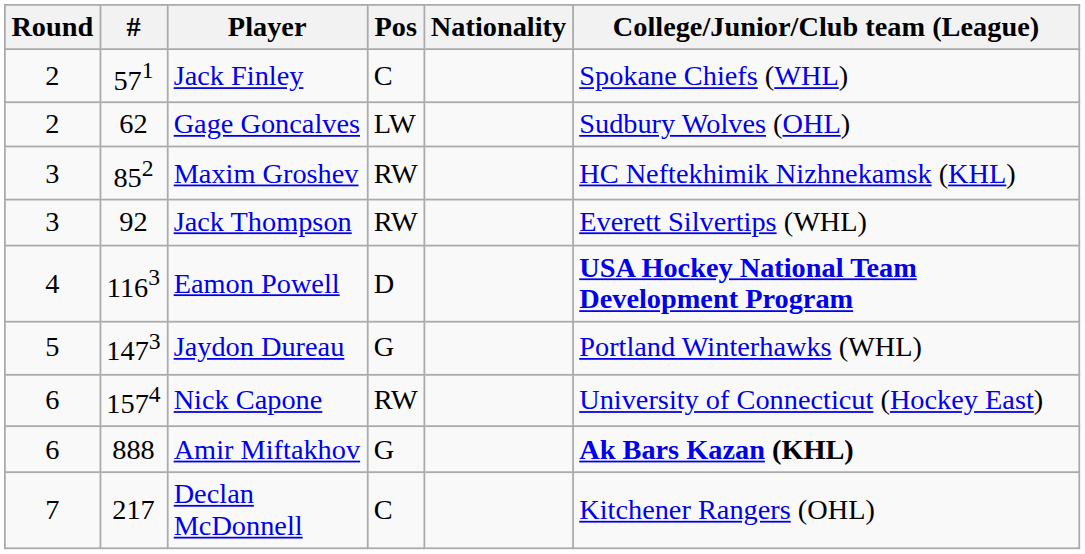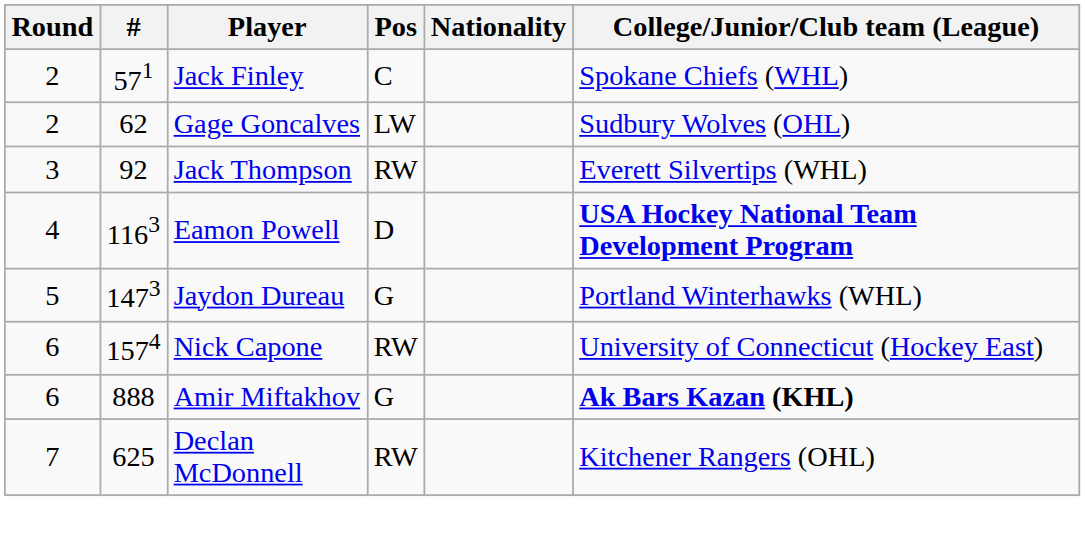- row: 3 | 852 | Maxim Groshev | RW | HC Neftekhimik Nizhnekamsk (KHL)
Declan McDonnell | #: 217 -> 625
Declan McDonnell | Pos: C -> RW
